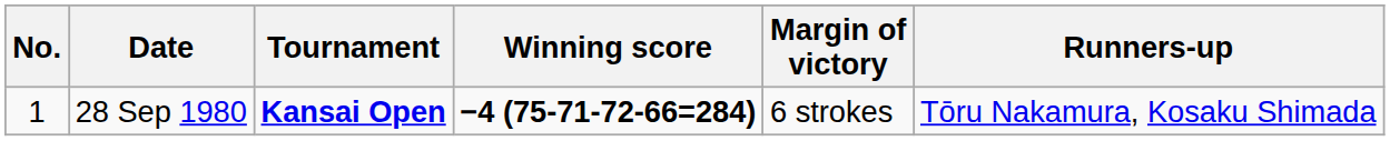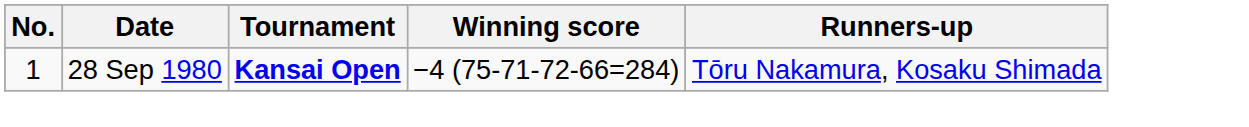- column: Margin of victory | 6 strokes
28 Sep 1980 | Winning score: bold -> normal
